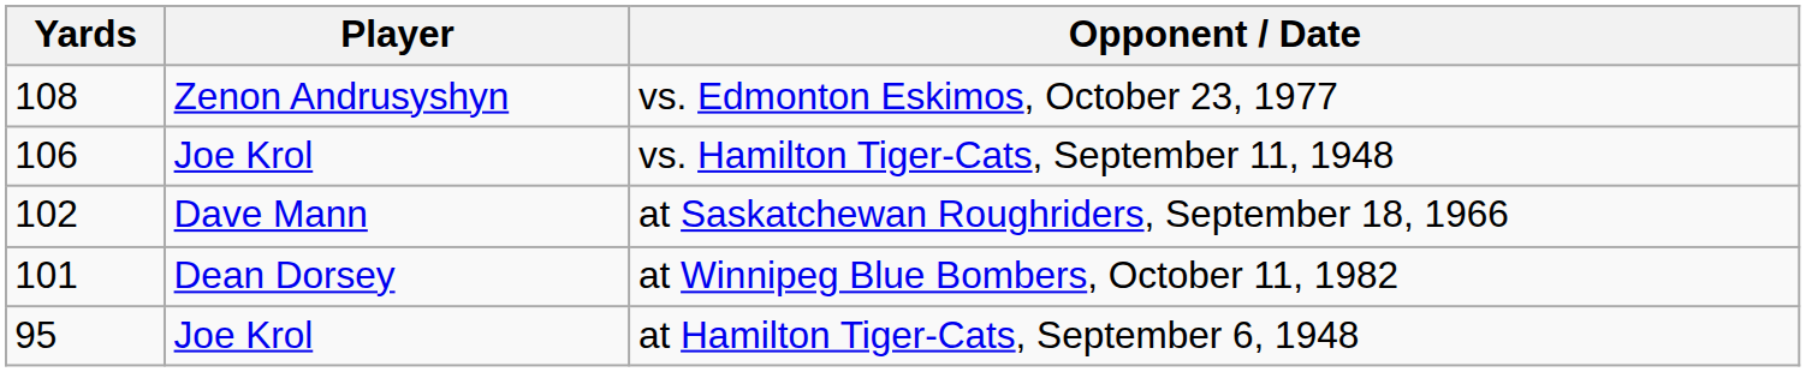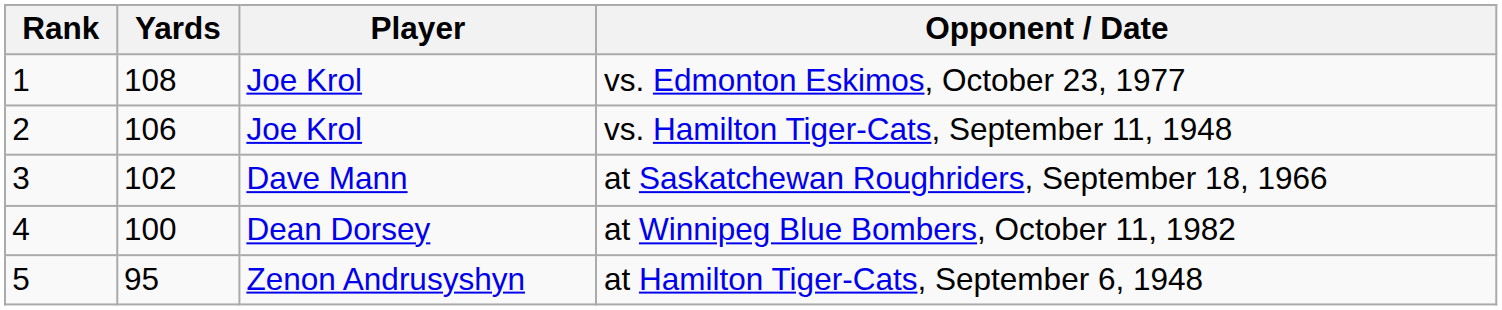+ column: Rank | 1 | 2 | 3 | 4 | 5
vs. Edmonton Eskimos, October 23, 1977 | Player: Zenon Andrusyshyn -> Joe Krol
at Winnipeg Blue Bombers, October 11, 1982 | Yards: 101 -> 100
at Hamilton Tiger-Cats, September 6, 1948 | Player: Joe Krol -> Zenon Andrusyshyn
